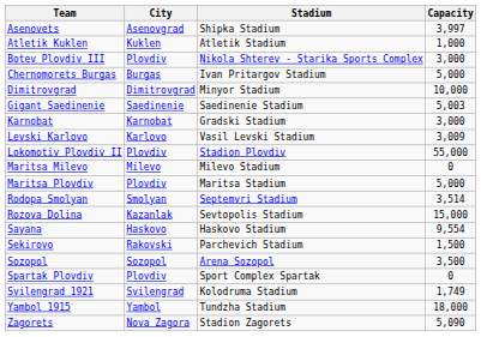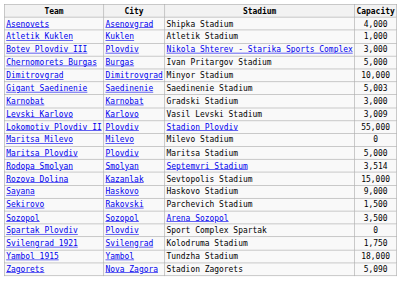Asenovets | Capacity: 3,997 -> 4,000
Sayana | Capacity: 9,554 -> 9,000
Svilengrad 1921 | Capacity: 1,749 -> 1,750
